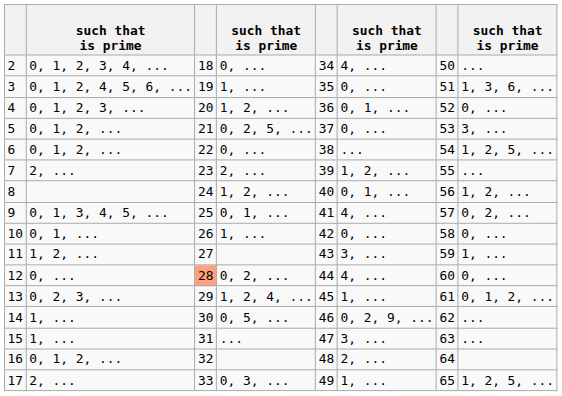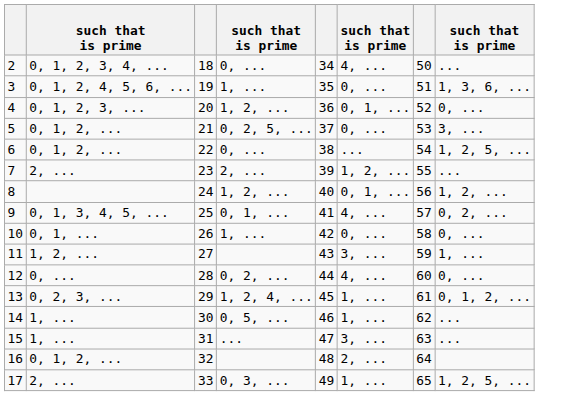12 | column 3: lightsalmon background -> no background
14 | column 6: 0, 2, 9, ... -> 1, ...
